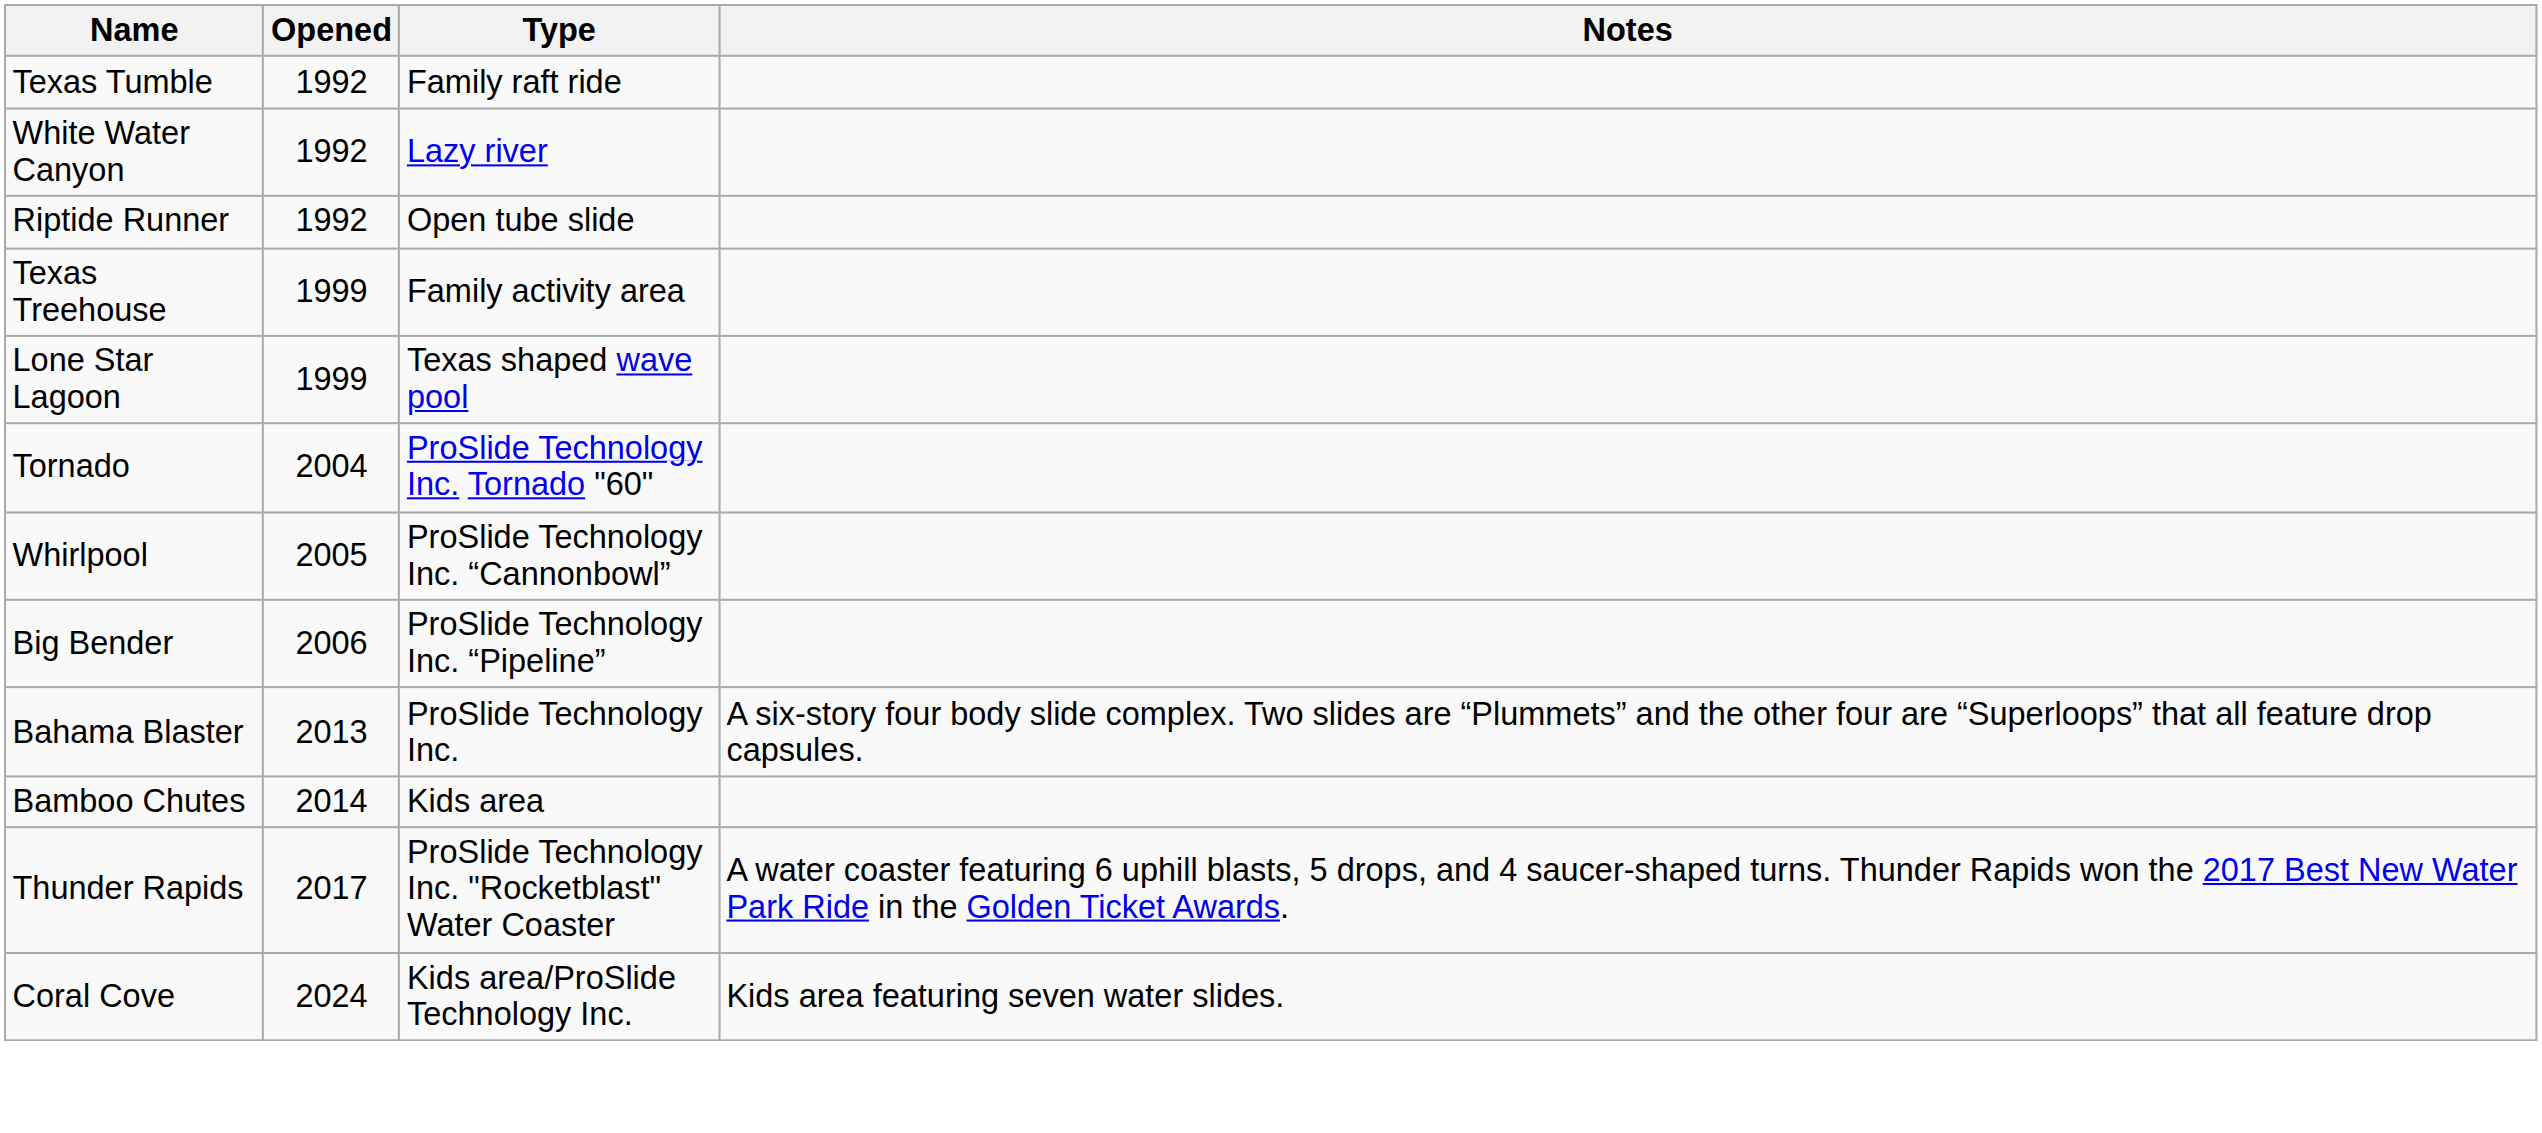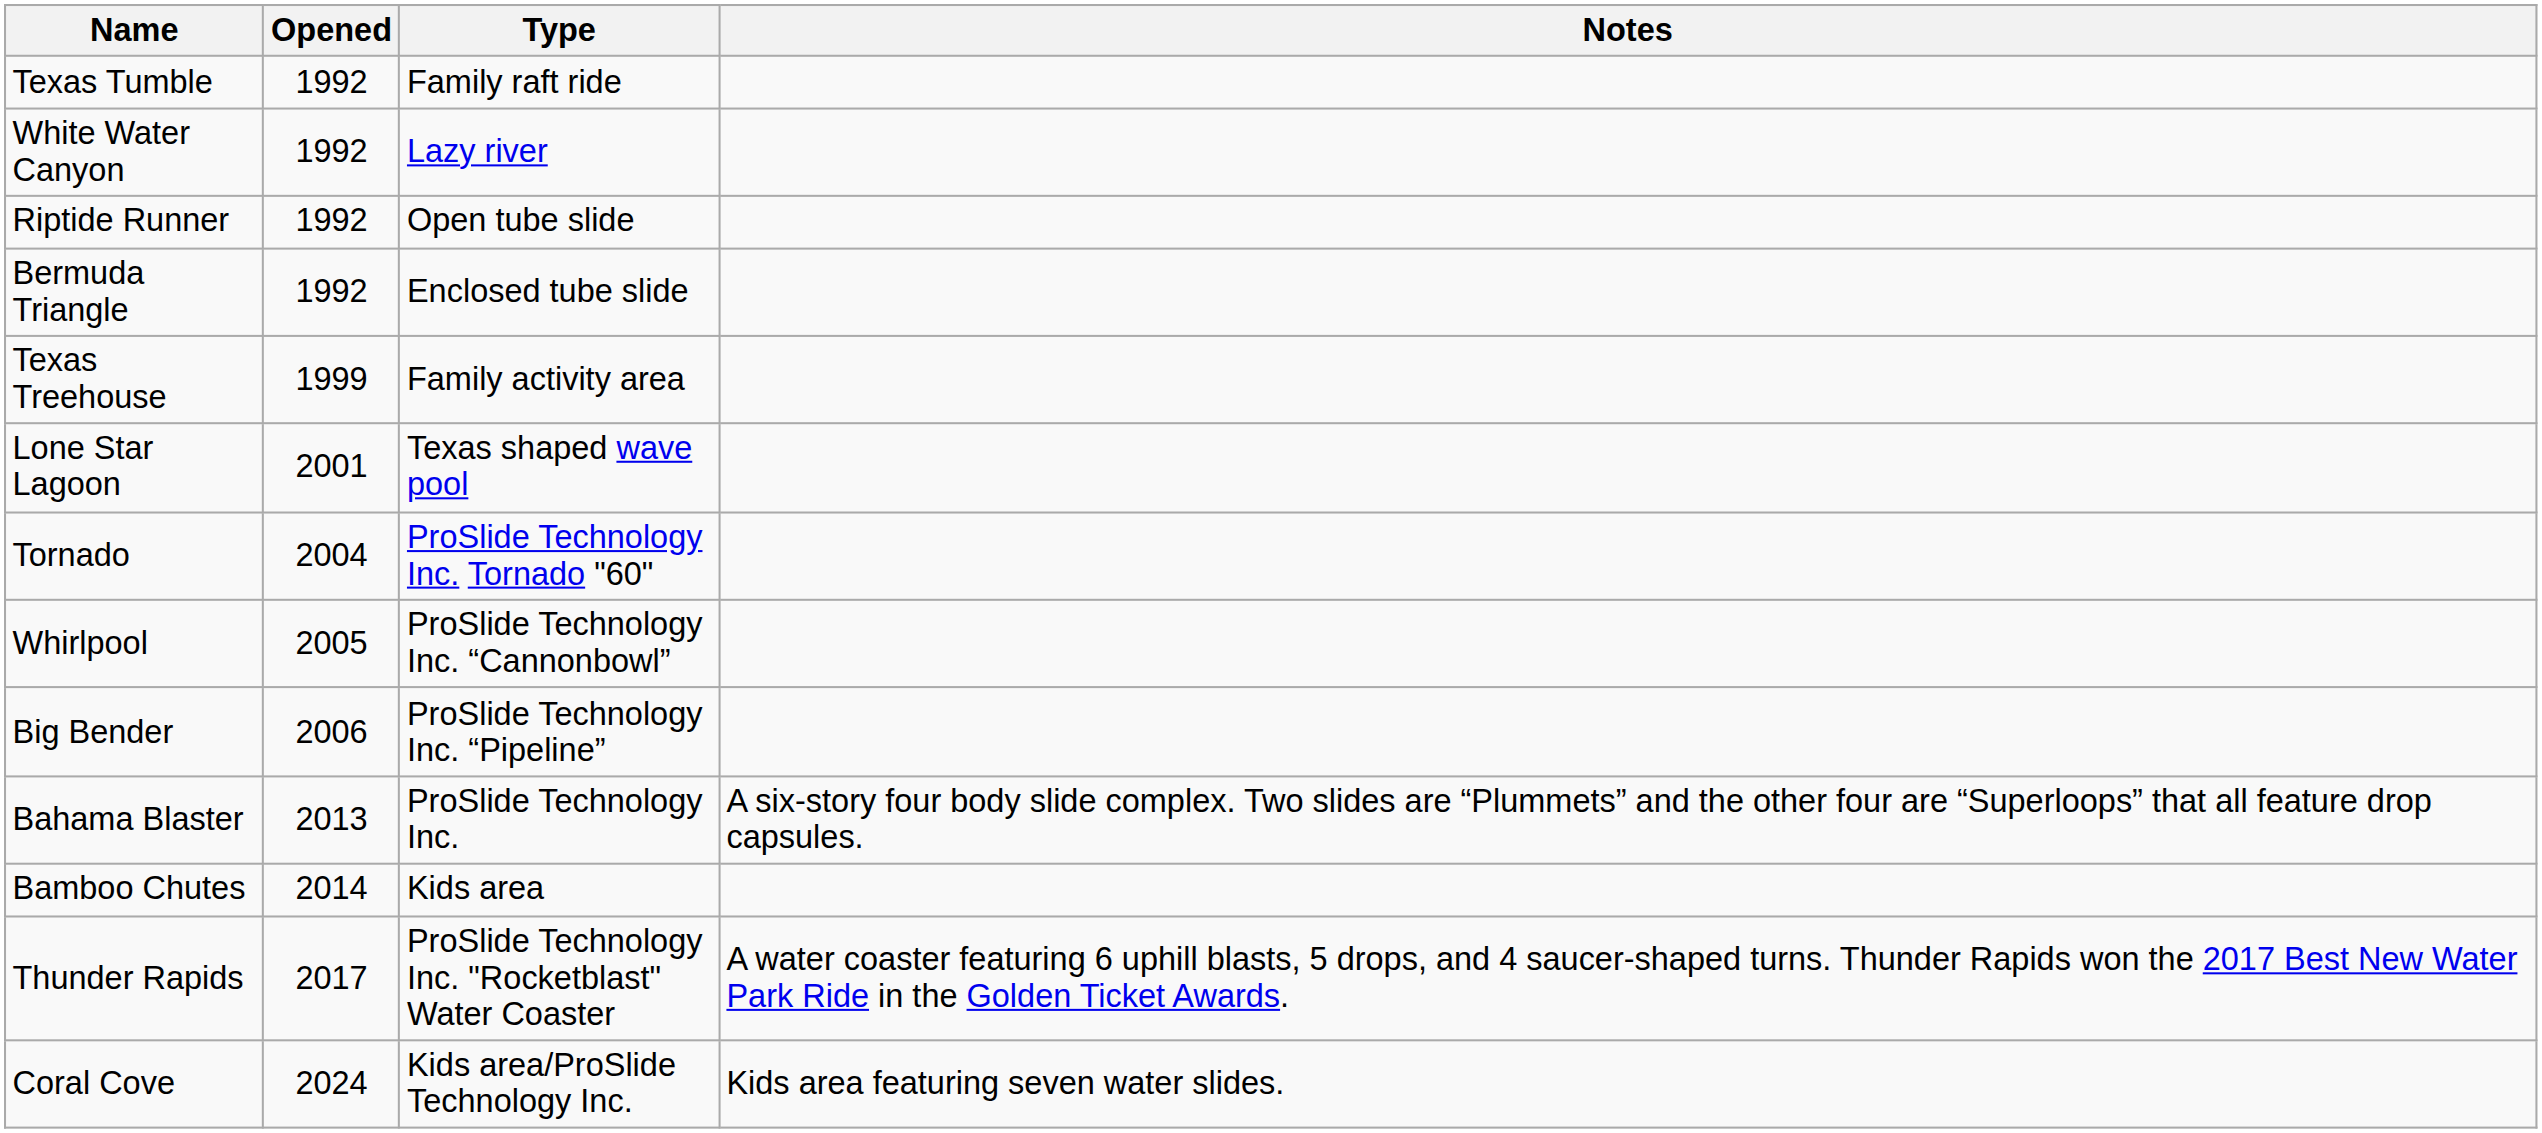+ row: Bermuda Triangle | 1992 | Enclosed tube slide
Lone Star Lagoon | Opened: 1999 -> 2001
